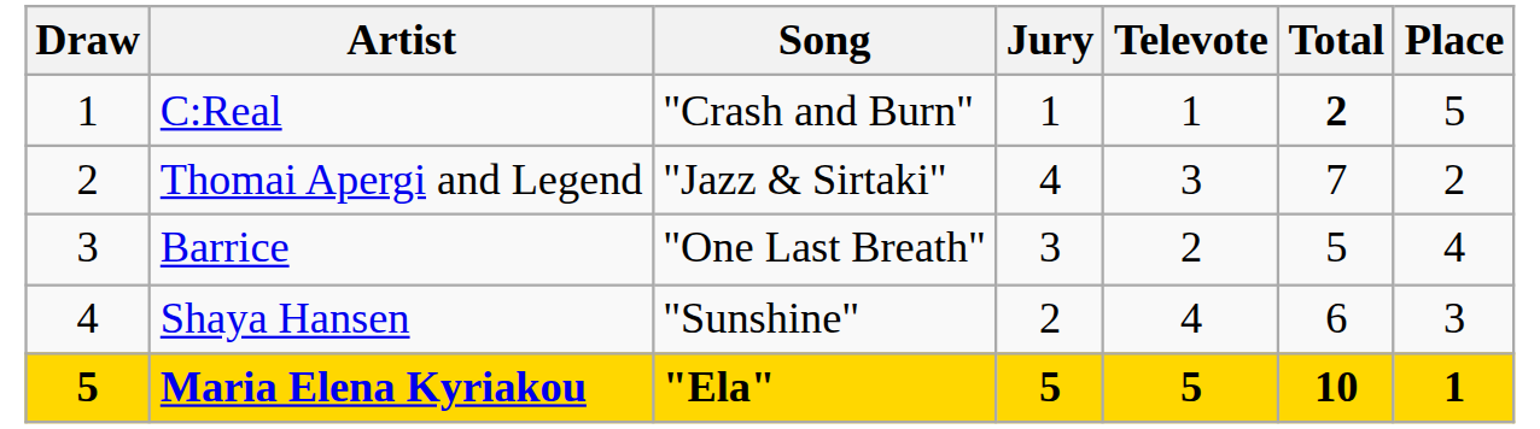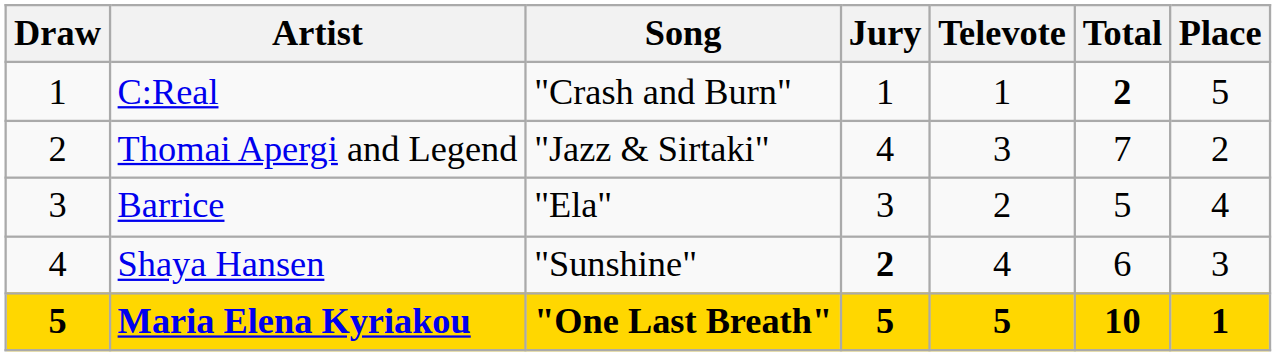Barrice | Song: "One Last Breath" -> "Ela"
Shaya Hansen | Jury: normal -> bold
Maria Elena Kyriakou | Song: "Ela" -> "One Last Breath"
